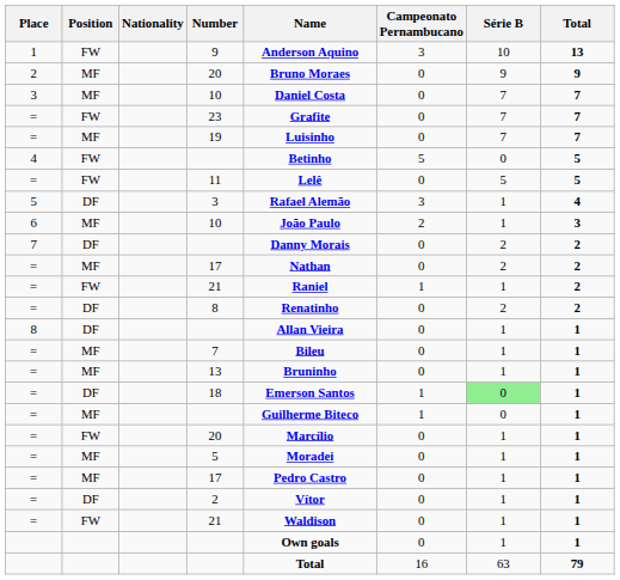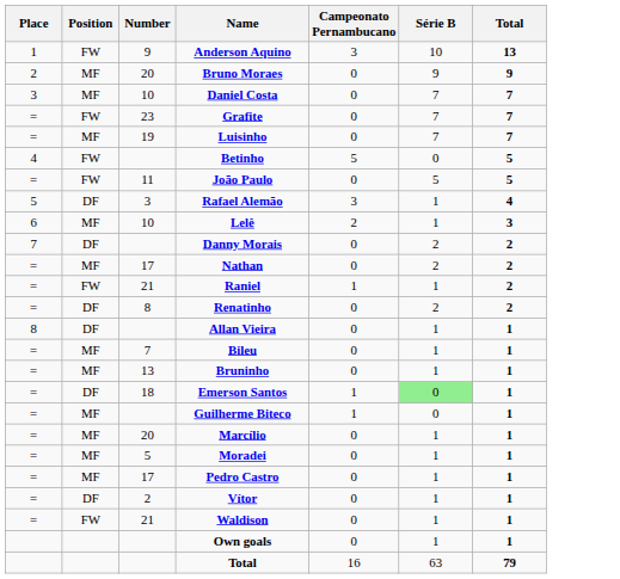- column: Nationality
11 | Name: Lelê -> João Paulo
6 / 10 | Name: João Paulo -> Lelê
= / 20 | Position: FW -> MF
